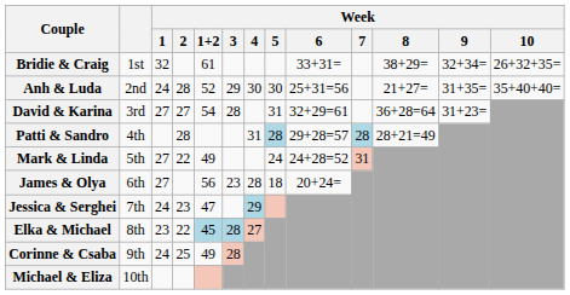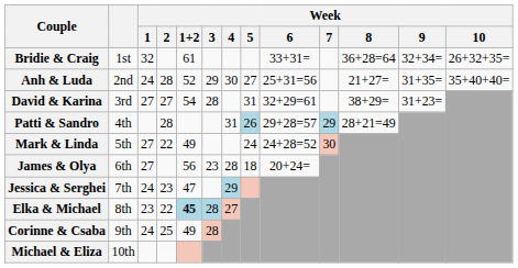Bridie & Craig | Week / 8: 38+29= -> 36+28=64
Anh & Luda | Week / 5: 30 -> 27
David & Karina | Week / 8: 36+28=64 -> 38+29=
Patti & Sandro | Week / 5: 28 -> 26
Patti & Sandro | Week / 7: 28 -> 29
Mark & Linda | Week / 7: 31 -> 30
Elka & Michael | Week / 1+2: normal -> bold
